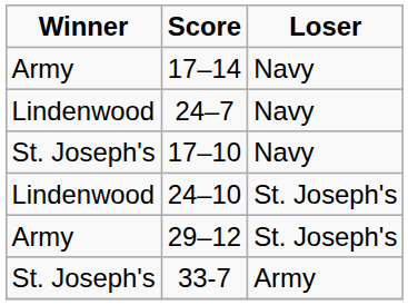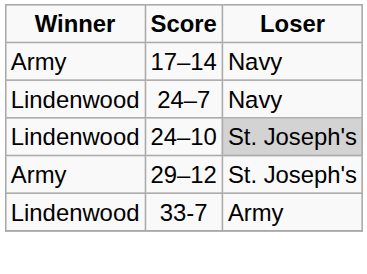- row: St. Joseph's | 17–10 | Navy
24–10 | Loser: no background -> lightgrey background
33-7 | Winner: St. Joseph's -> Lindenwood
